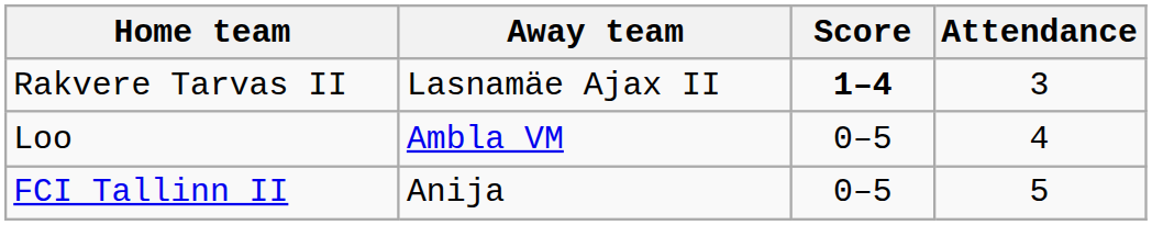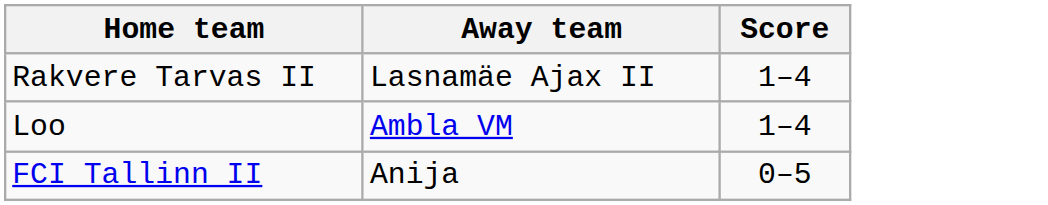- column: Attendance | 3 | 4 | 5
Rakvere Tarvas II | Score: bold -> normal
Loo | Score: 0–5 -> 1–4
